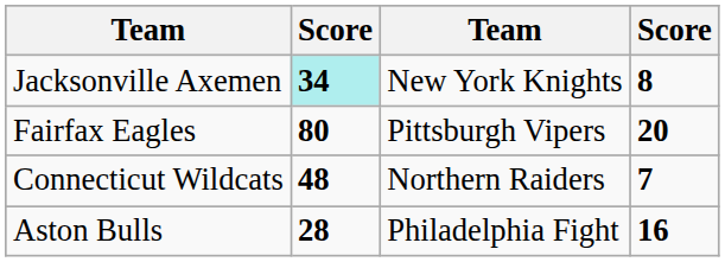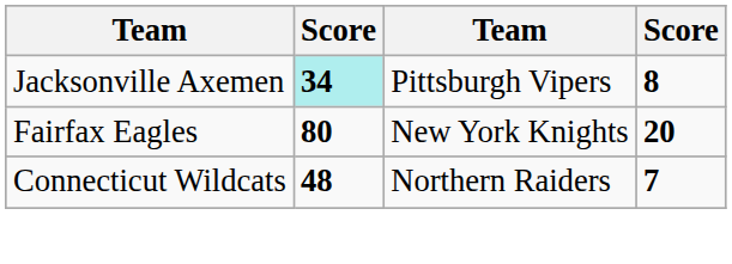Jacksonville Axemen | column 3: New York Knights -> Pittsburgh Vipers
Fairfax Eagles | column 3: Pittsburgh Vipers -> New York Knights
- row: Aston Bulls | 28 | Philadelphia Fight | 16
